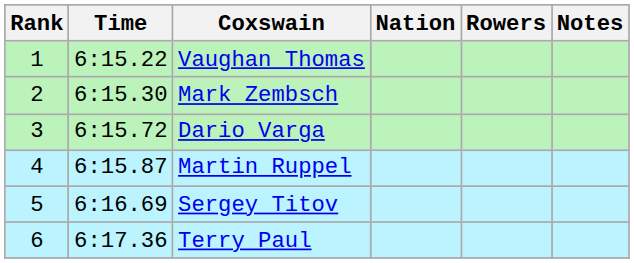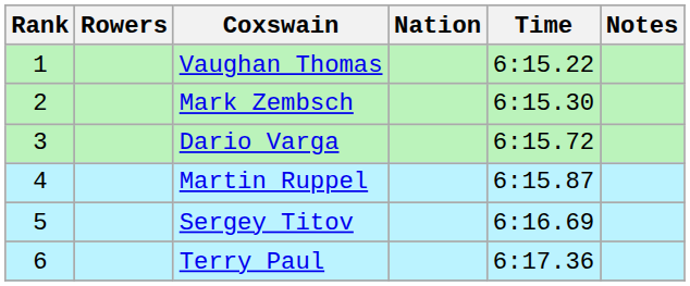columns swapped: Rowers <-> Time
